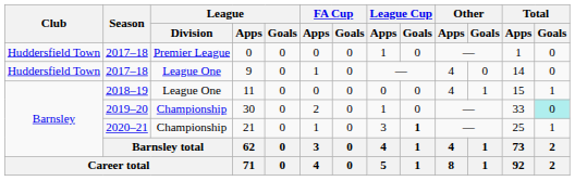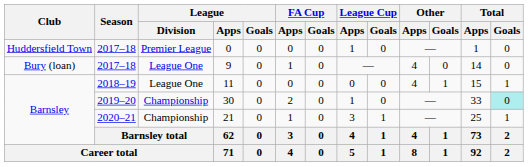9 | Club: Huddersfield Town -> Bury (loan)
21 | League Cup / Goals: bold -> normal
